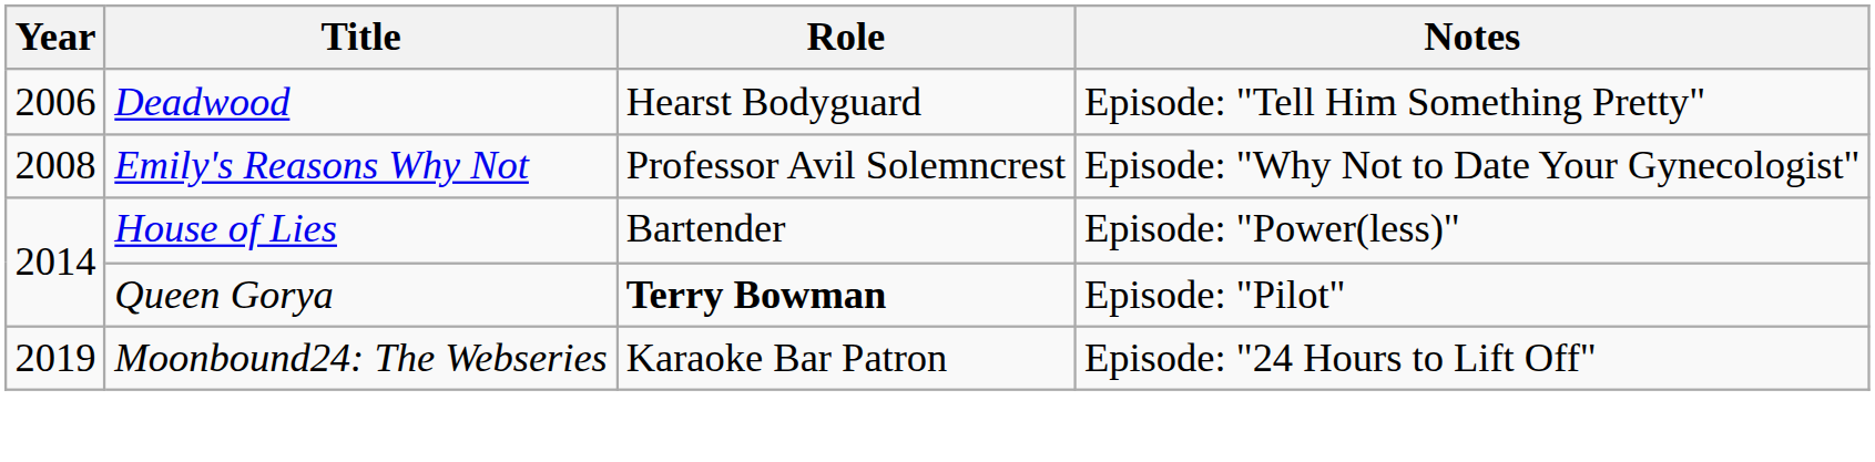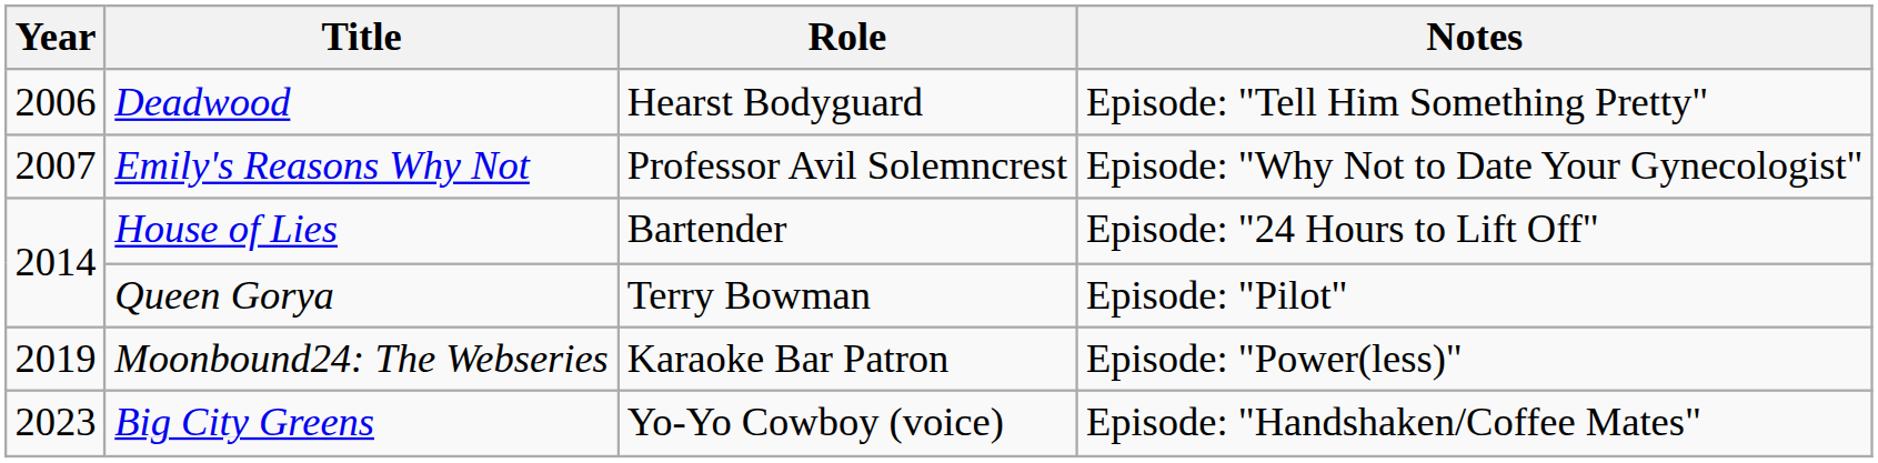Emily's Reasons Why Not | Year: 2008 -> 2007
House of Lies | Notes: Episode: "Power(less)" -> Episode: "24 Hours to Lift Off"
Queen Gorya | Role: bold -> normal
Moonbound24: The Webseries | Notes: Episode: "24 Hours to Lift Off" -> Episode: "Power(less)"
+ row: 2023 | Big City Greens | Yo-Yo Cowboy (voice) | Episode: "Handshaken/Coffee Mates"
